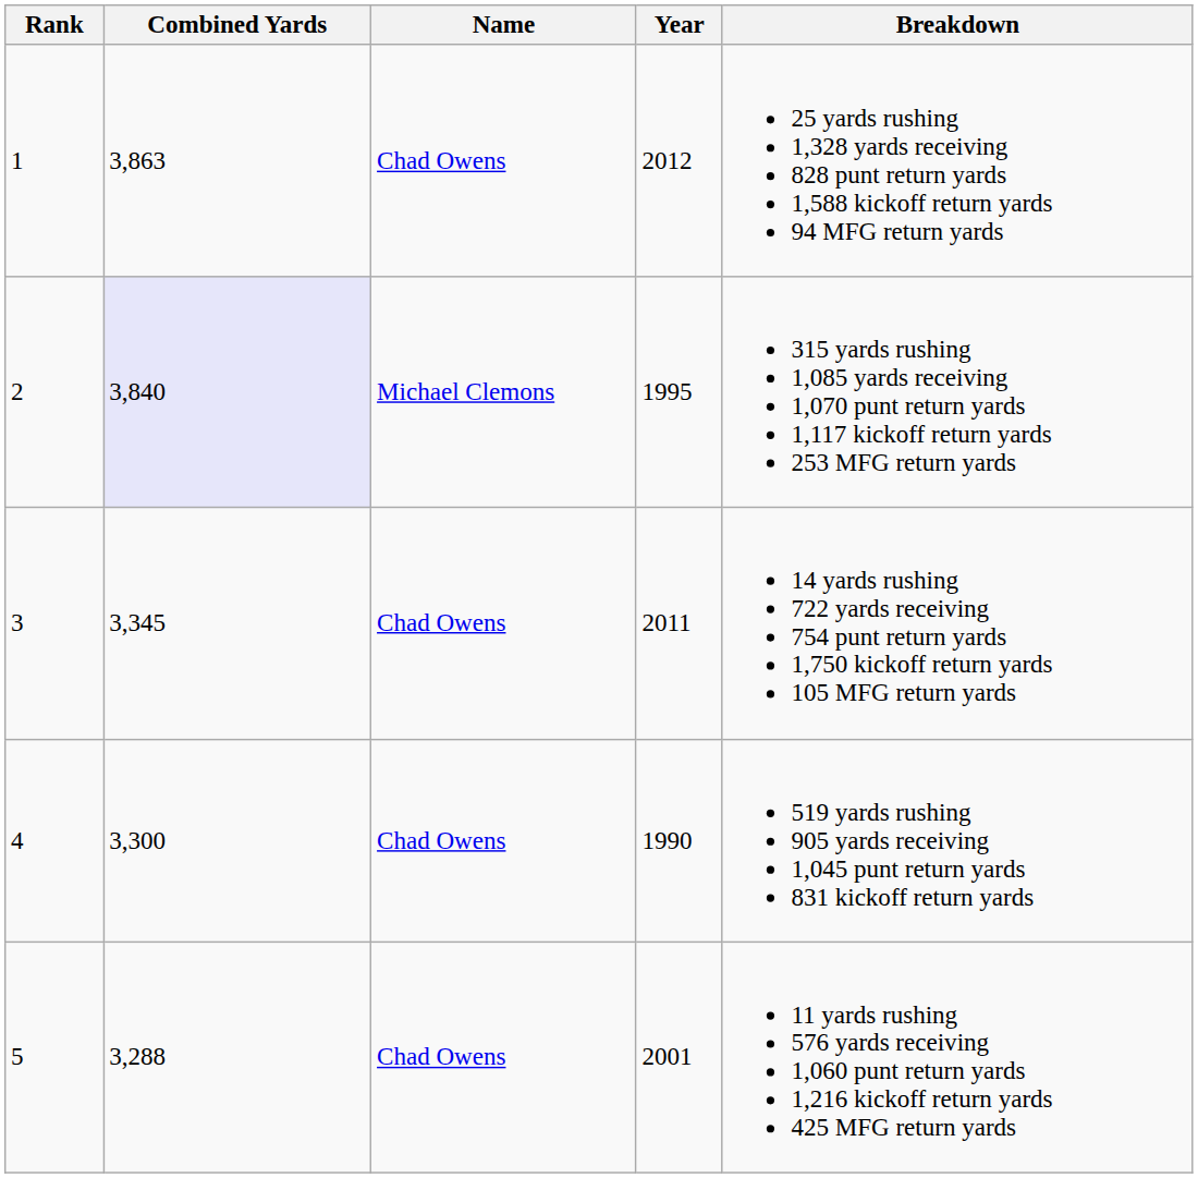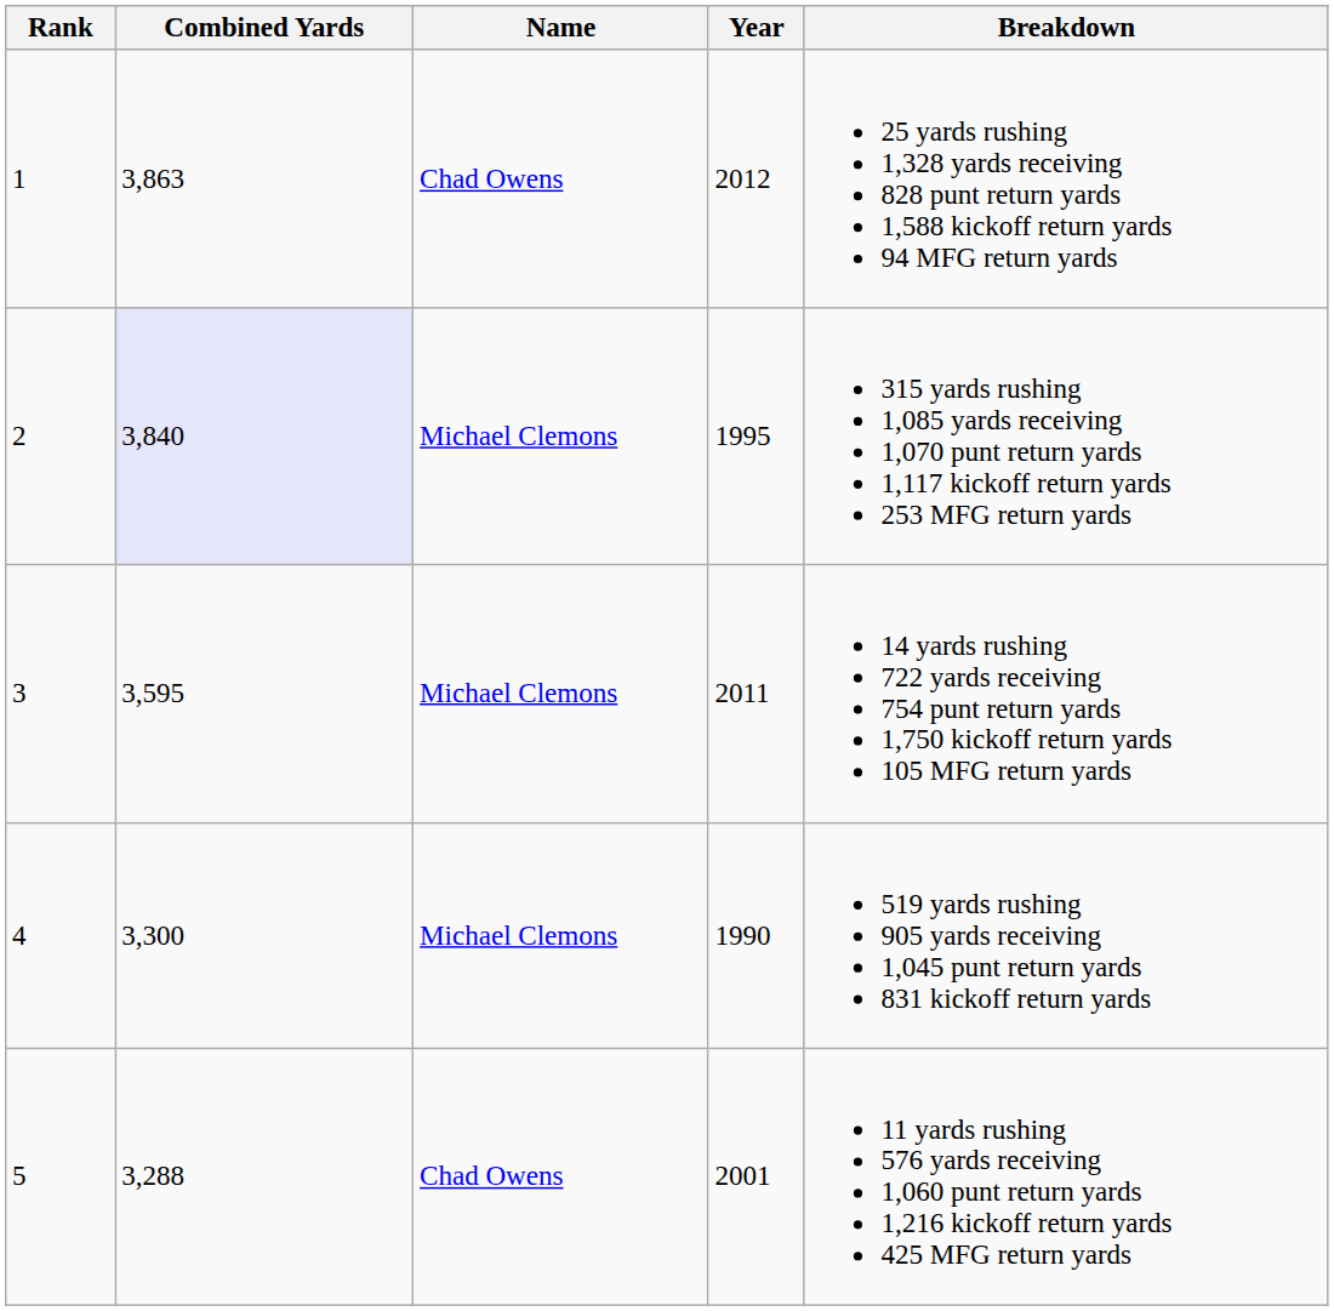3 | Combined Yards: 3,345 -> 3,595
3 | Name: Chad Owens -> Michael Clemons
4 | Name: Chad Owens -> Michael Clemons
